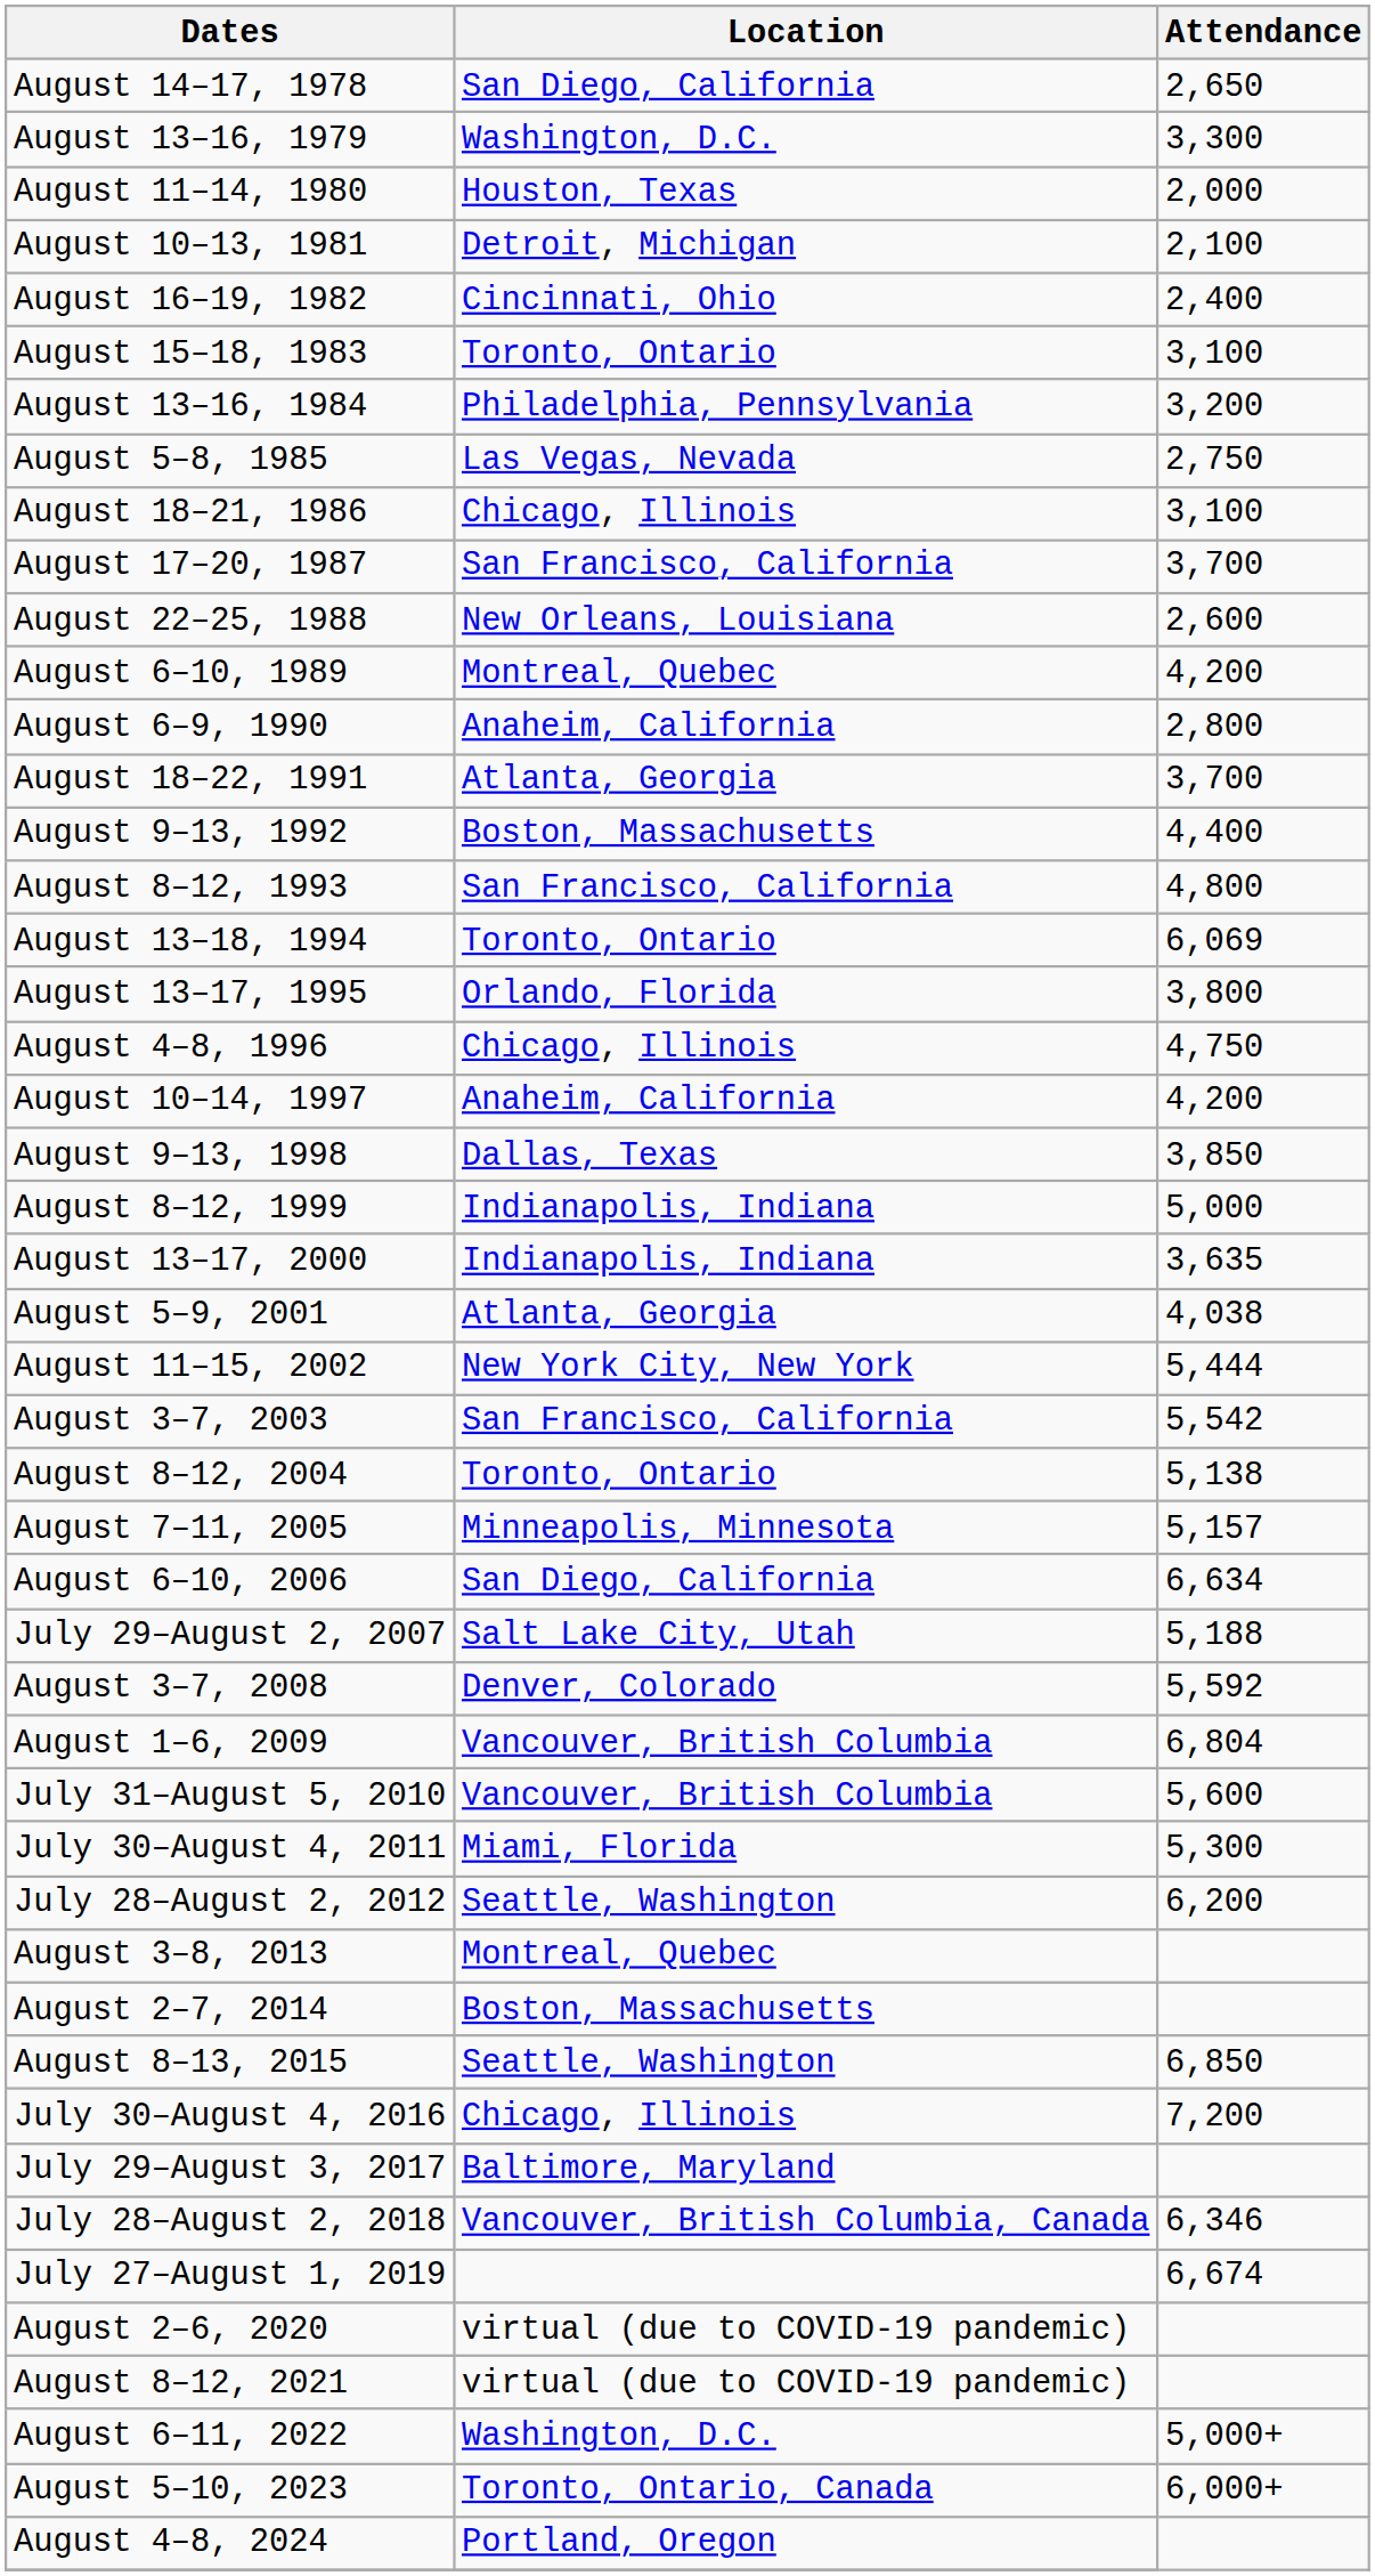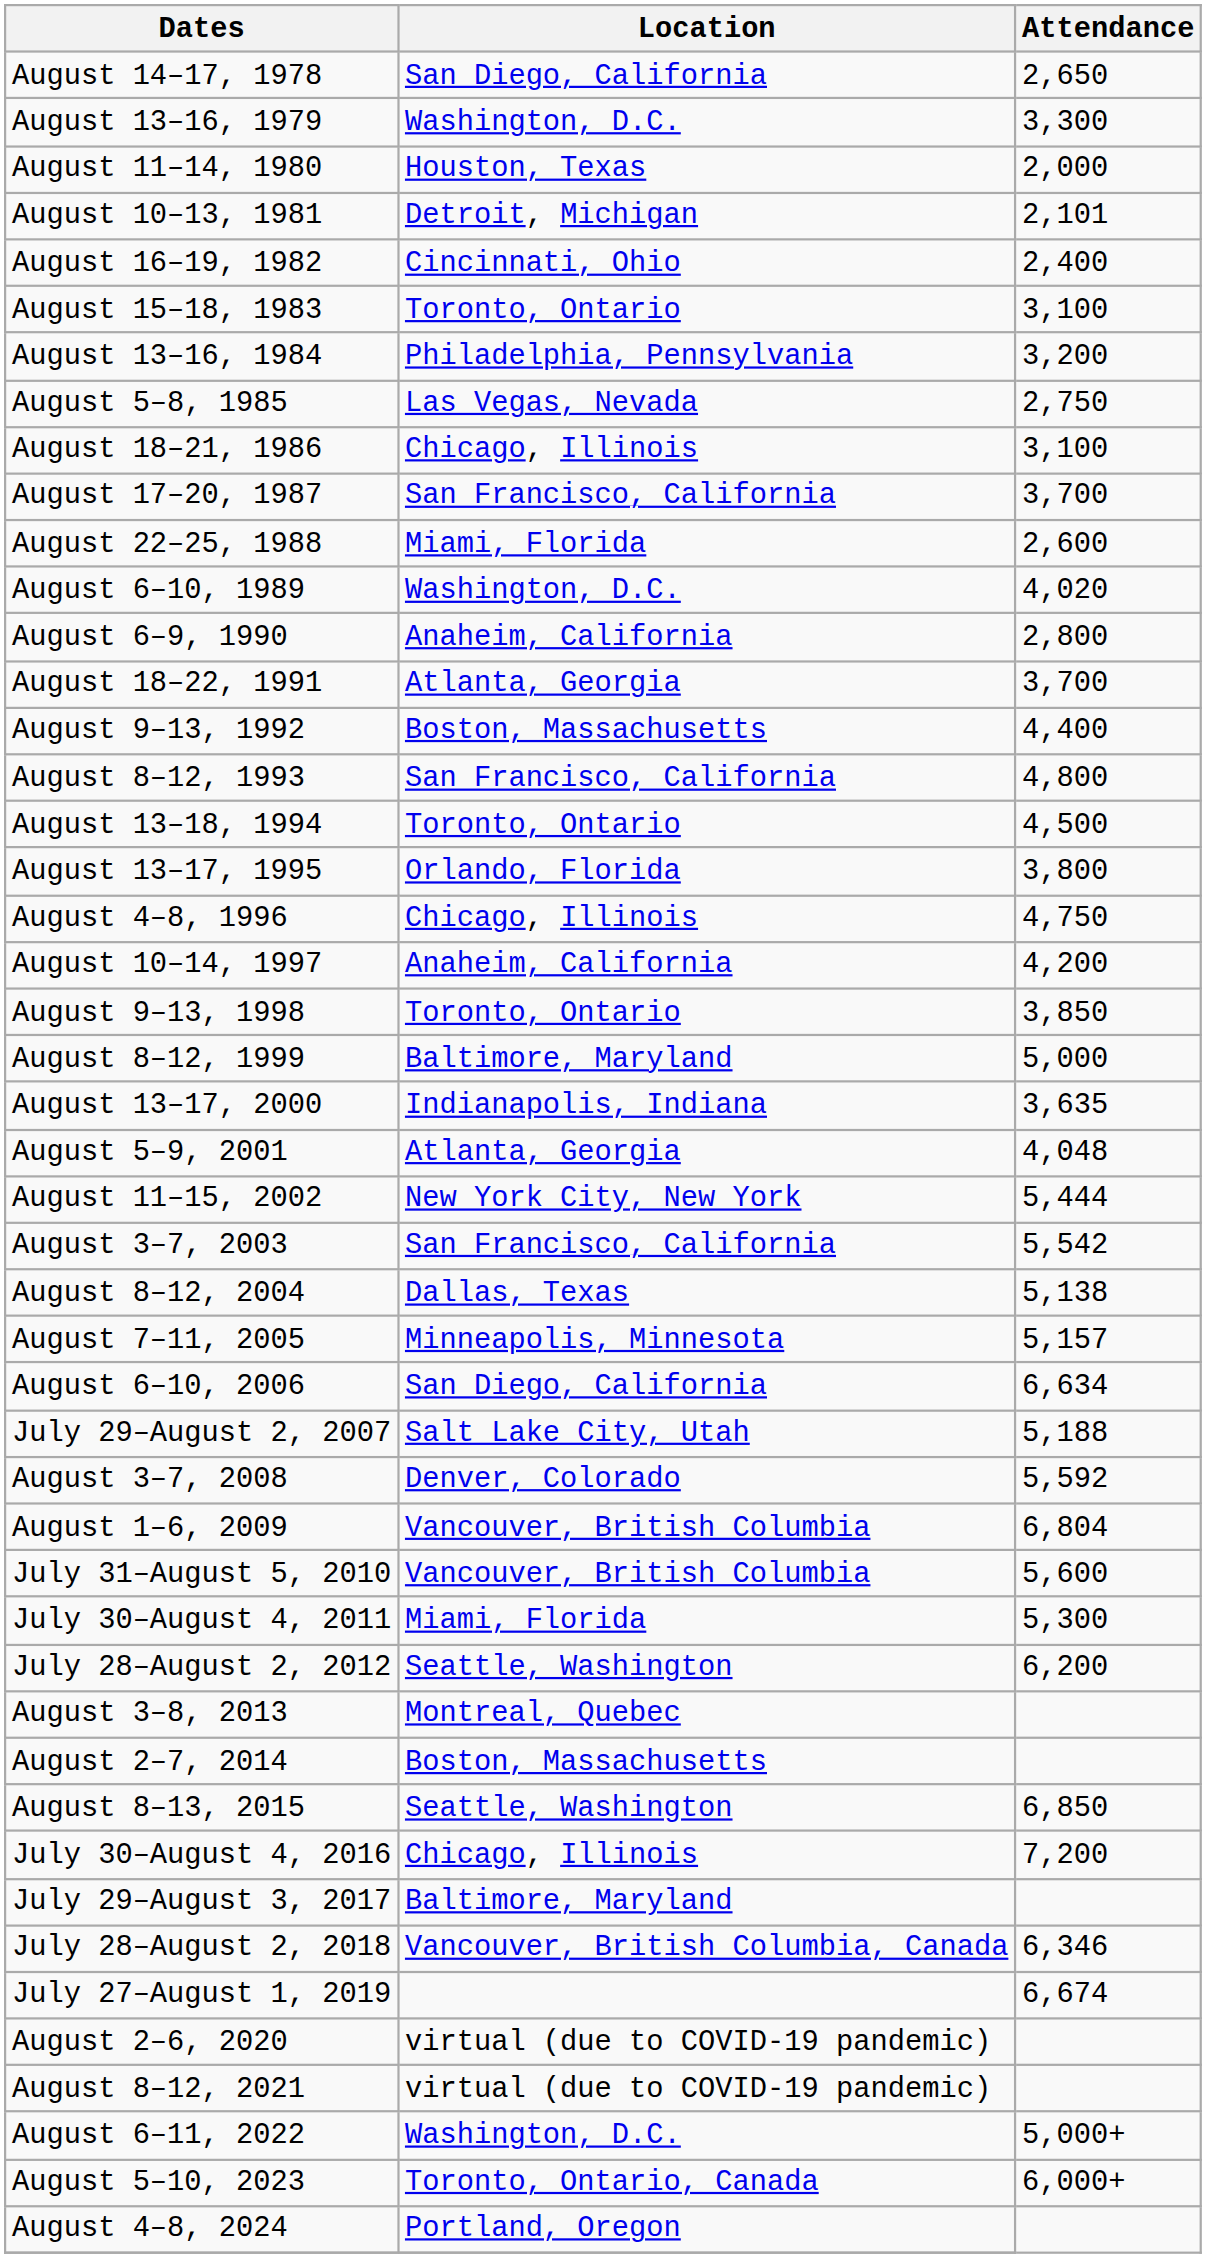August 10–13, 1981 | Attendance: 2,100 -> 2,101
August 22–25, 1988 | Location: New Orleans, Louisiana -> Miami, Florida
August 6–10, 1989 | Location: Montreal, Quebec -> Washington, D.C.
August 6–10, 1989 | Attendance: 4,200 -> 4,020
August 13–18, 1994 | Attendance: 6,069 -> 4,500
August 9–13, 1998 | Location: Dallas, Texas -> Toronto, Ontario
August 8–12, 1999 | Location: Indianapolis, Indiana -> Baltimore, Maryland
August 5–9, 2001 | Attendance: 4,038 -> 4,048
August 8–12, 2004 | Location: Toronto, Ontario -> Dallas, Texas
